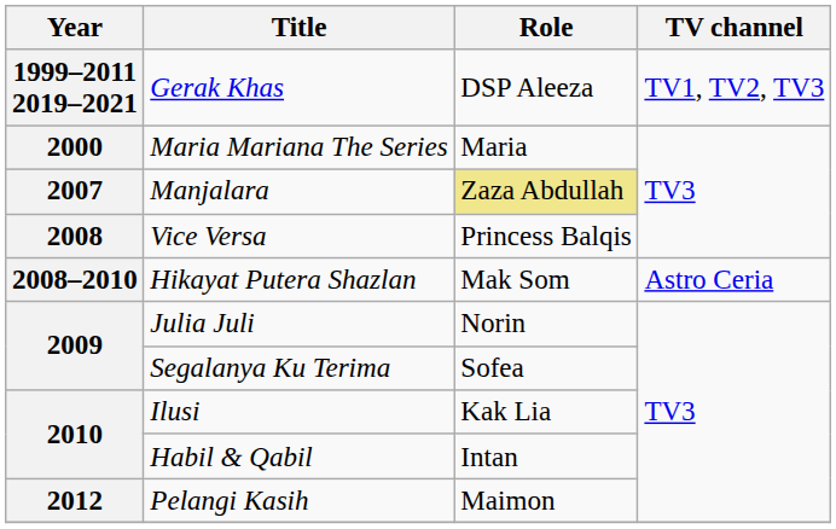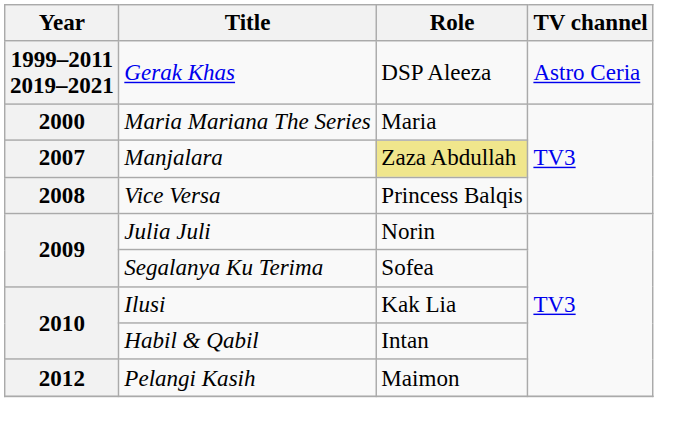Gerak Khas | TV channel: TV1, TV2, TV3 -> Astro Ceria
- row: 2008–2010 | Hikayat Putera Shazlan | Mak Som | Astro Ceria
